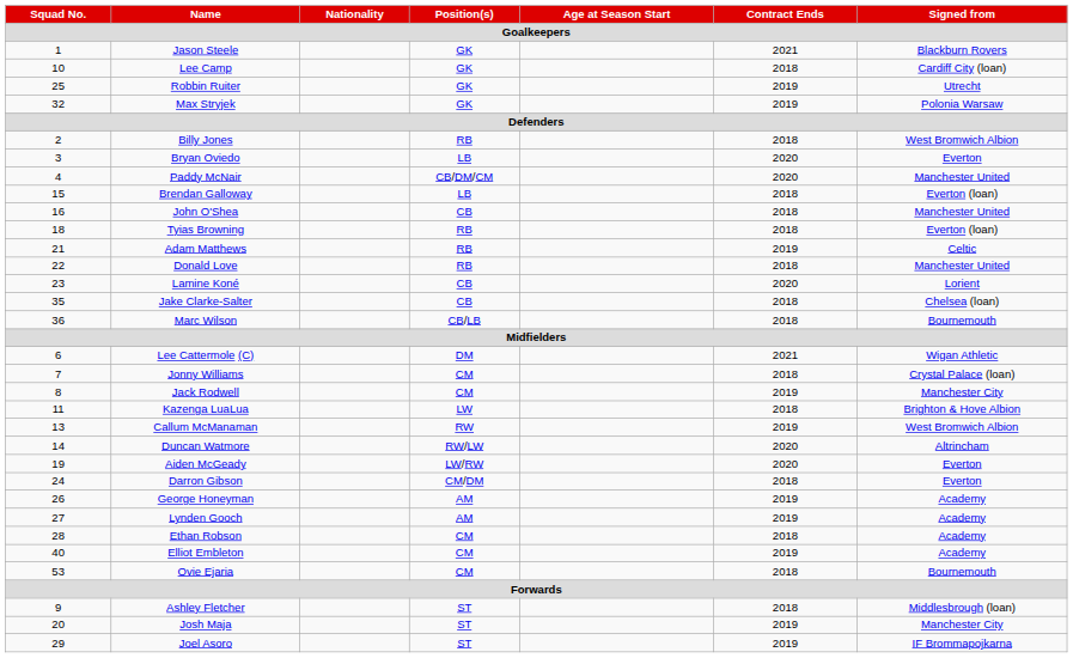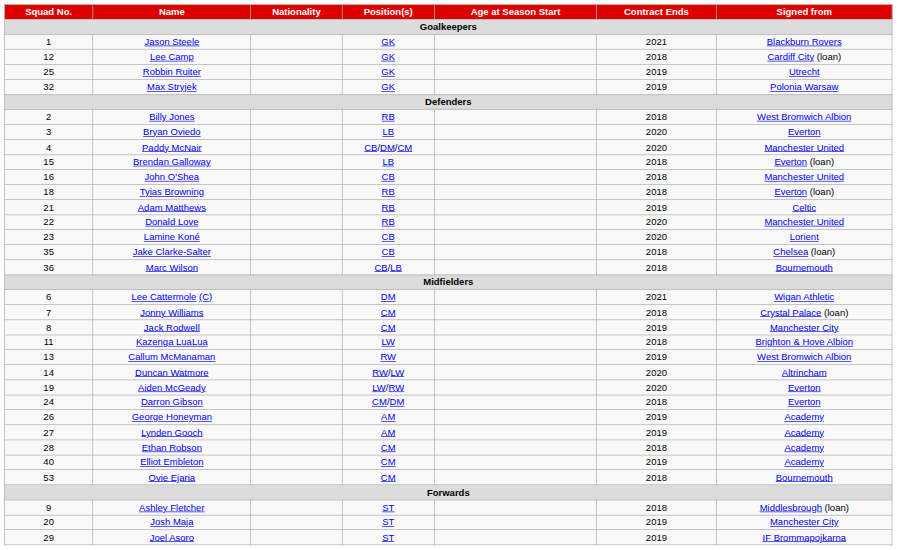Lee Camp | Squad No.: 10 -> 12
Donald Love | Contract Ends: 2018 -> 2020
